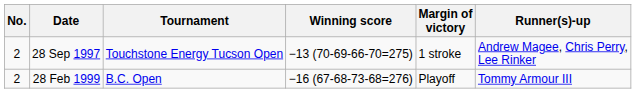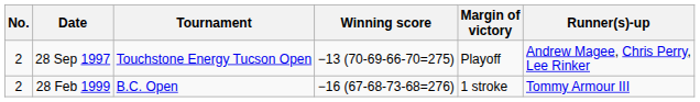28 Sep 1997 | Margin of victory: 1 stroke -> Playoff
28 Feb 1999 | Margin of victory: Playoff -> 1 stroke
